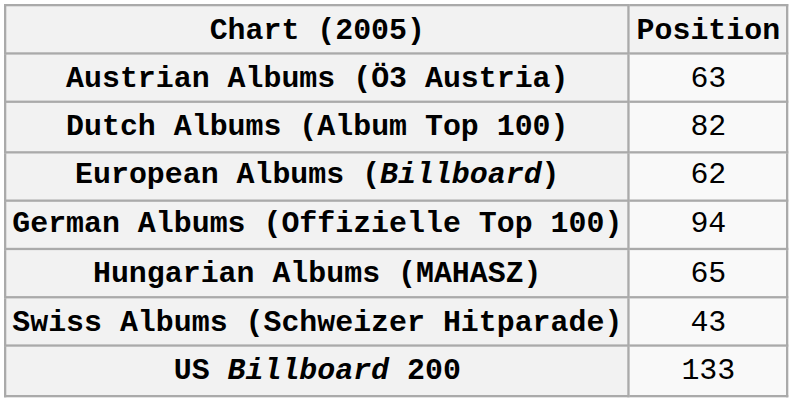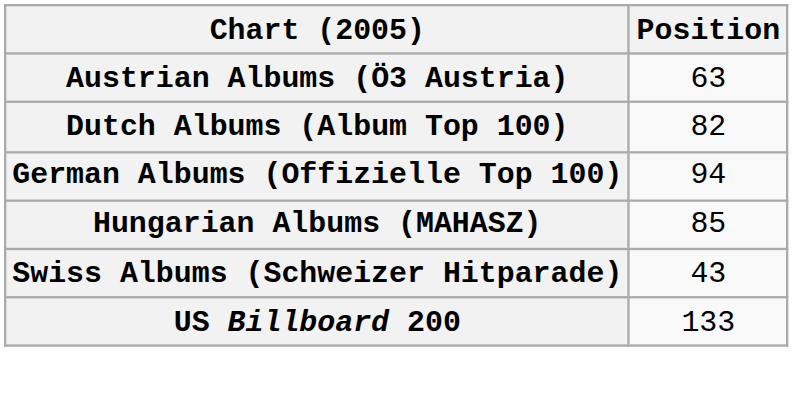- row: European Albums (Billboard) | 62
Hungarian Albums (MAHASZ) | Position: 65 -> 85
